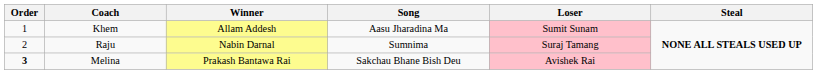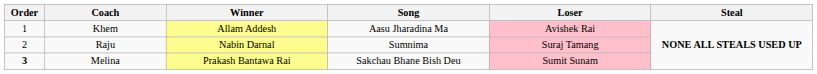Khem | Loser: Sumit Sunam -> Avishek Rai
Melina | Loser: Avishek Rai -> Sumit Sunam
